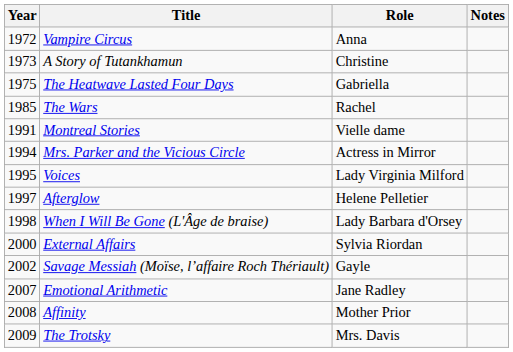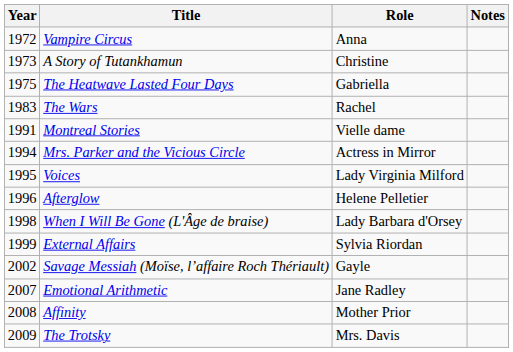The Wars | Year: 1985 -> 1983
Afterglow | Year: 1997 -> 1996
External Affairs | Year: 2000 -> 1999
